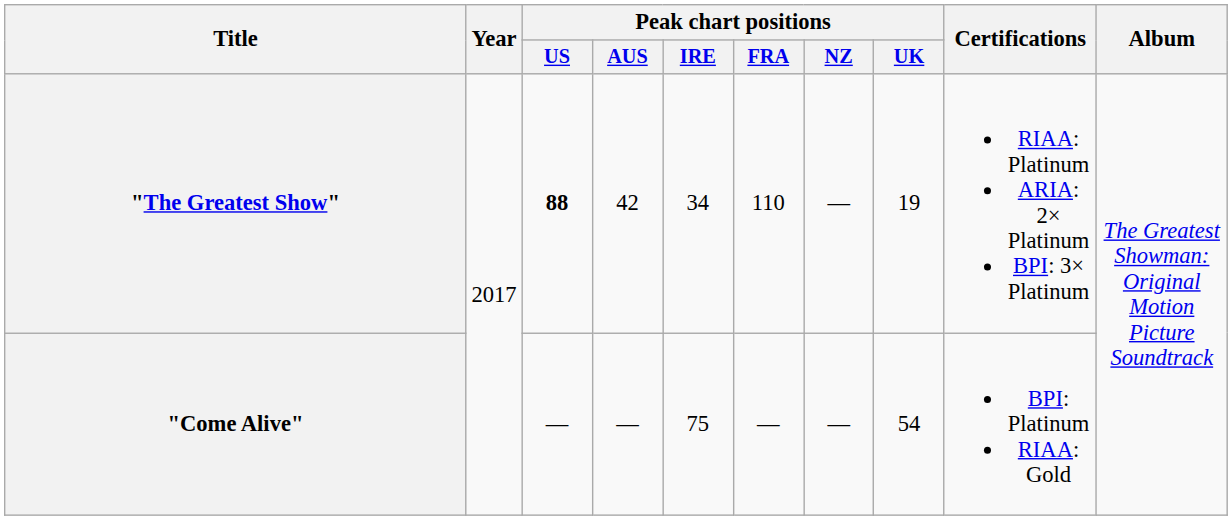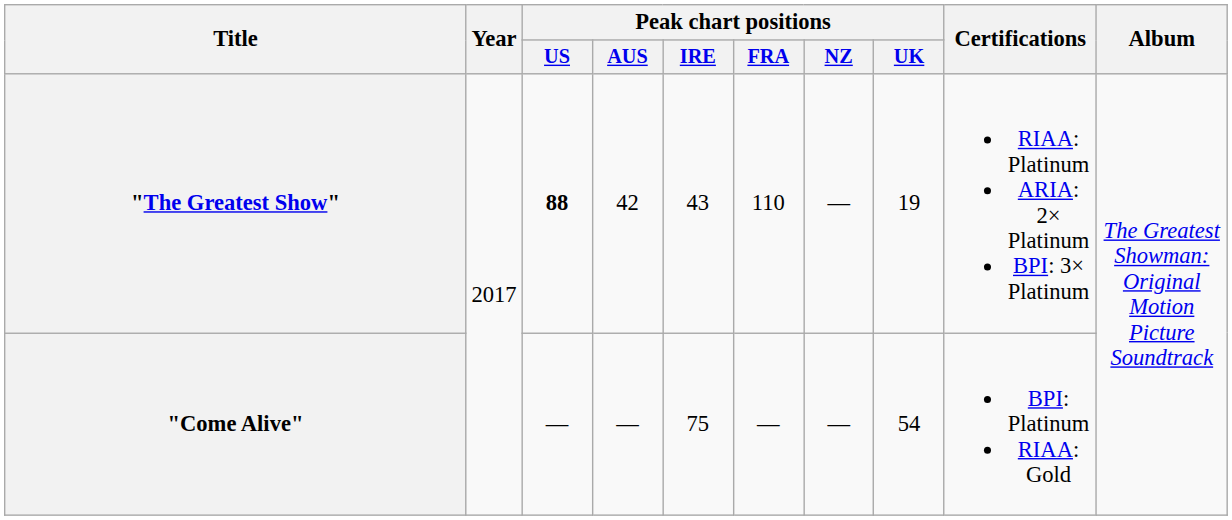"The Greatest Show" | Peak chart positions / IRE: 34 -> 43
